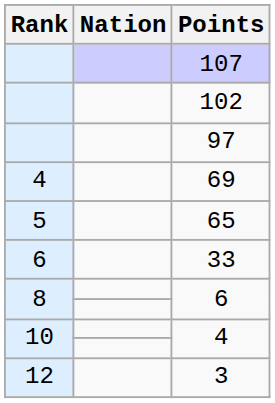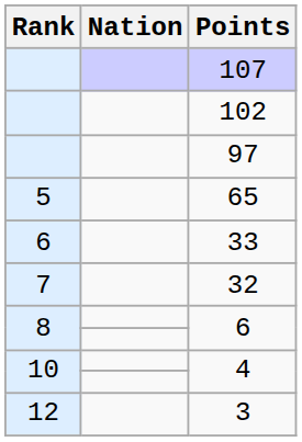- row: 4 | 69
+ row: 7 | 32
